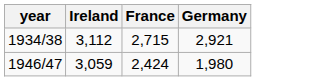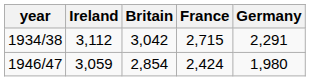+ column: Britain | 3,042 | 2,854
1934/38 | Germany: 2,921 -> 2,291
